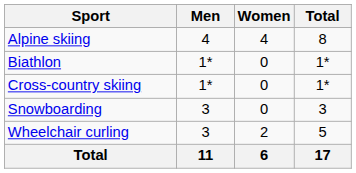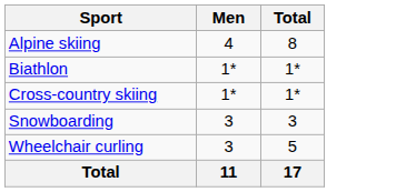- column: Women | 4 | 0 | 0 | 0 | 2 | 6
